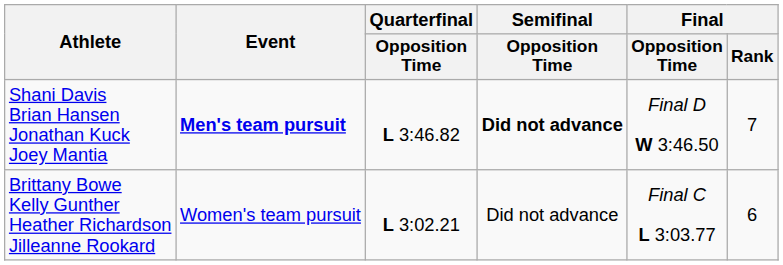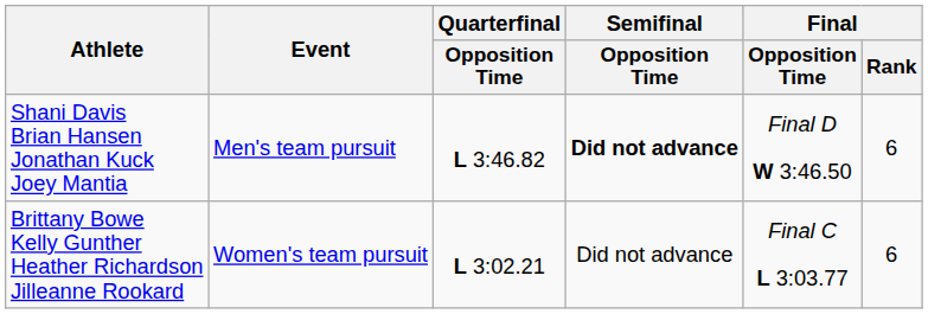Shani Davis Brian Hansen Jonathan Kuck Joey Mantia | Event: bold -> normal
Shani Davis Brian Hansen Jonathan Kuck Joey Mantia | Final / Rank: 7 -> 6
